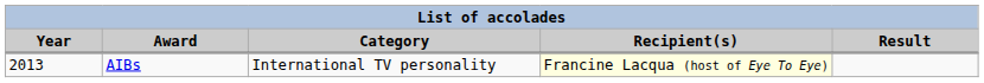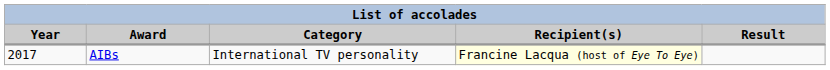AIBs | Year: 2013 -> 2017
